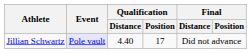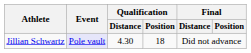Jillian Schwartz | Qualification / Distance: 4.40 -> 4.30
Jillian Schwartz | Qualification / Position: 17 -> 18
